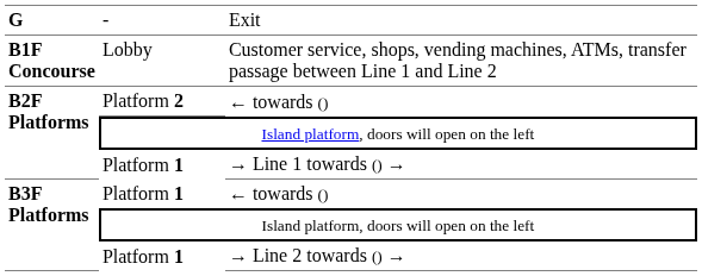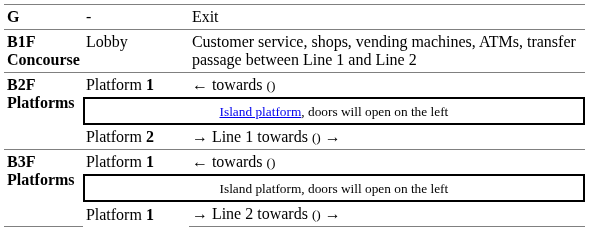B2F Platforms / ← towards () | column 2: Platform 2 -> Platform 1
→ Line 1 towards () → | column 2: Platform 1 -> Platform 2
